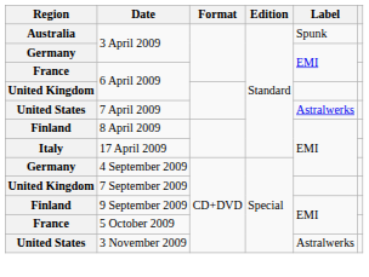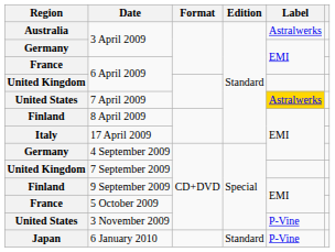Australia / 3 April 2009 | Label: Spunk -> Astralwerks
7 April 2009 | Label: no background -> gold background
3 November 2009 | Label: Astralwerks -> P-Vine
+ row: Japan | 6 January 2010 | Standard | P-Vine
